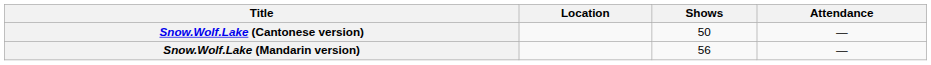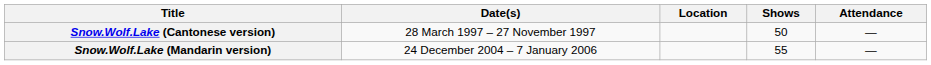+ column: Date(s) | 28 March 1997 – 27 November 1997 | 24 December 2004 – 7 January 2006
Snow.Wolf.Lake (Mandarin version) | Shows: 56 -> 55
